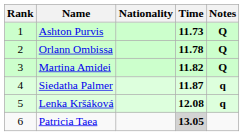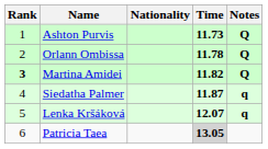Martina Amidei | Rank: normal -> bold
Lenka Kršáková | Time: 12.08 -> 12.07
